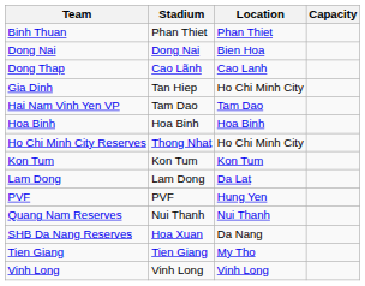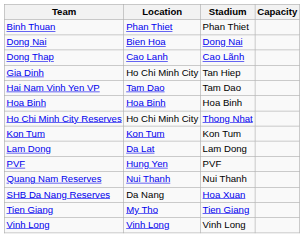columns swapped: Location <-> Stadium
